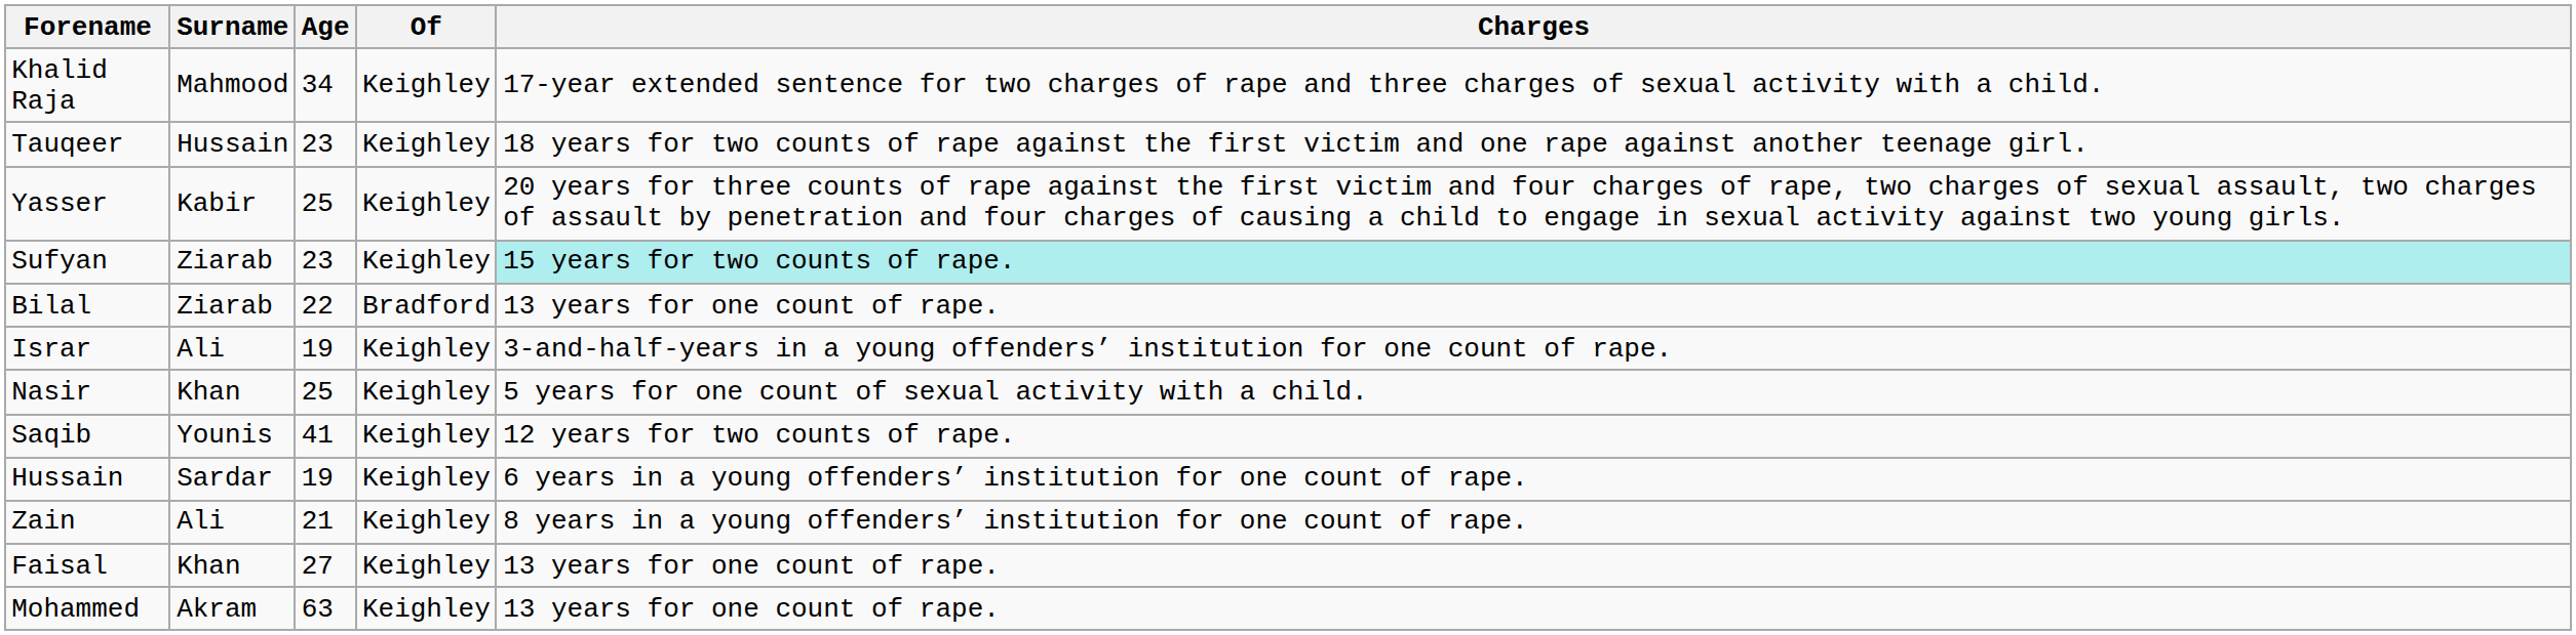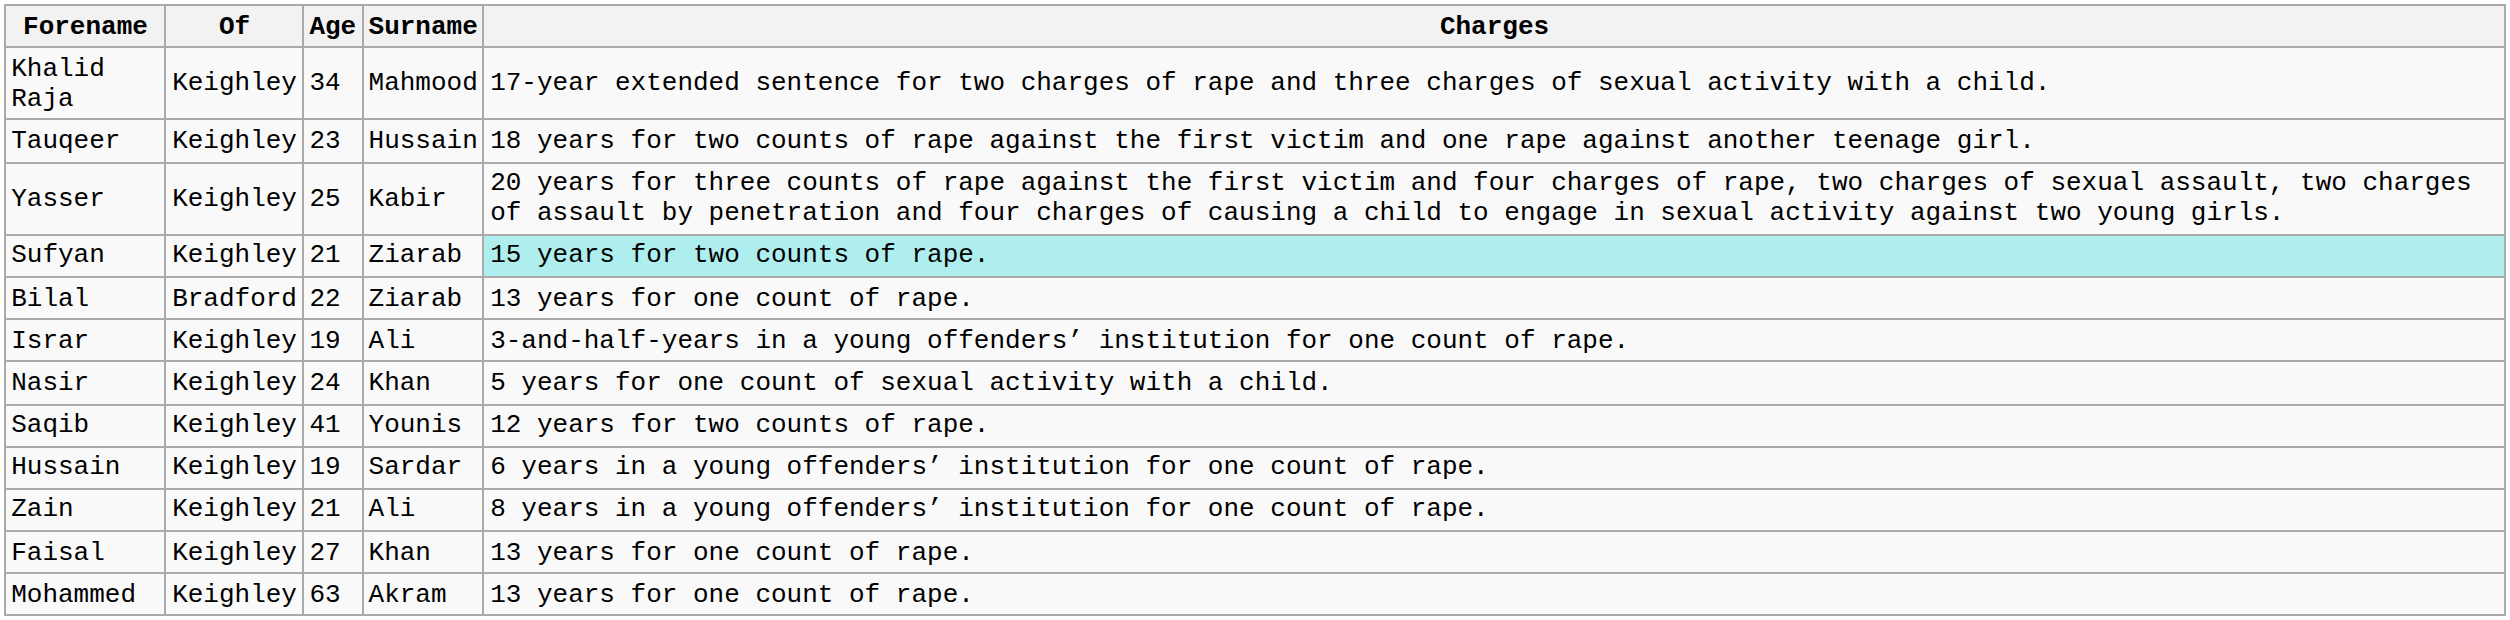columns swapped: Surname <-> Of
Sufyan | Age: 23 -> 21
Nasir | Age: 25 -> 24
